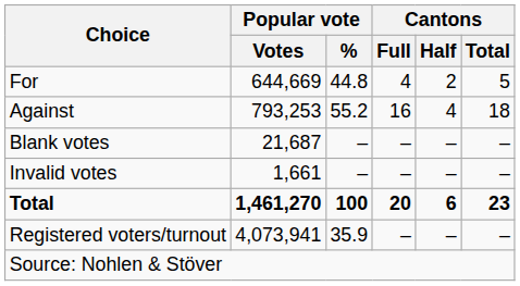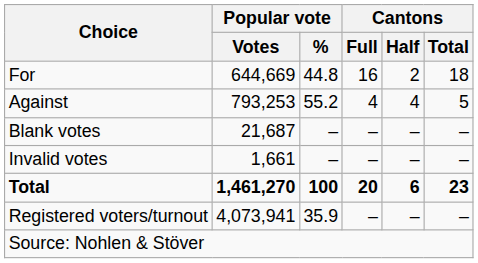For | Cantons / Full: 4 -> 16
For | Cantons / Total: 5 -> 18
Against | Cantons / Full: 16 -> 4
Against | Cantons / Total: 18 -> 5
